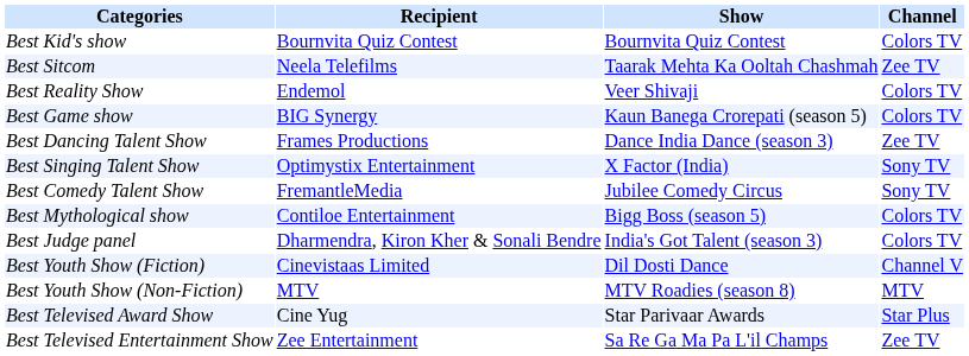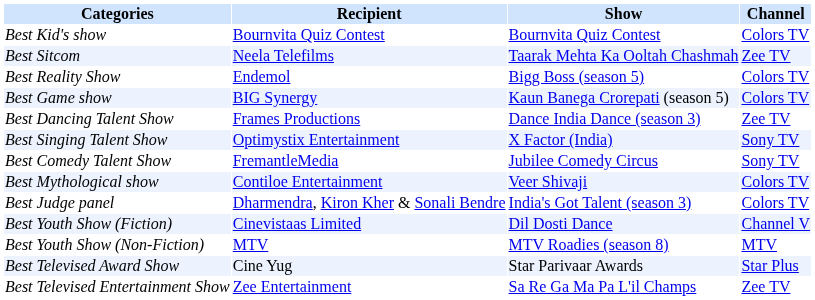Best Reality Show | Show: Veer Shivaji -> Bigg Boss (season 5)
Best Mythological show | Show: Bigg Boss (season 5) -> Veer Shivaji
